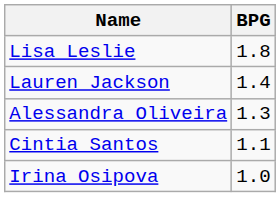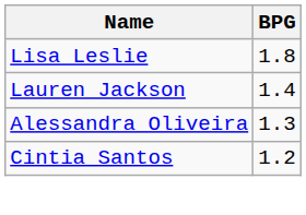Cintia Santos | BPG: 1.1 -> 1.2
- row: Irina Osipova | 1.0
